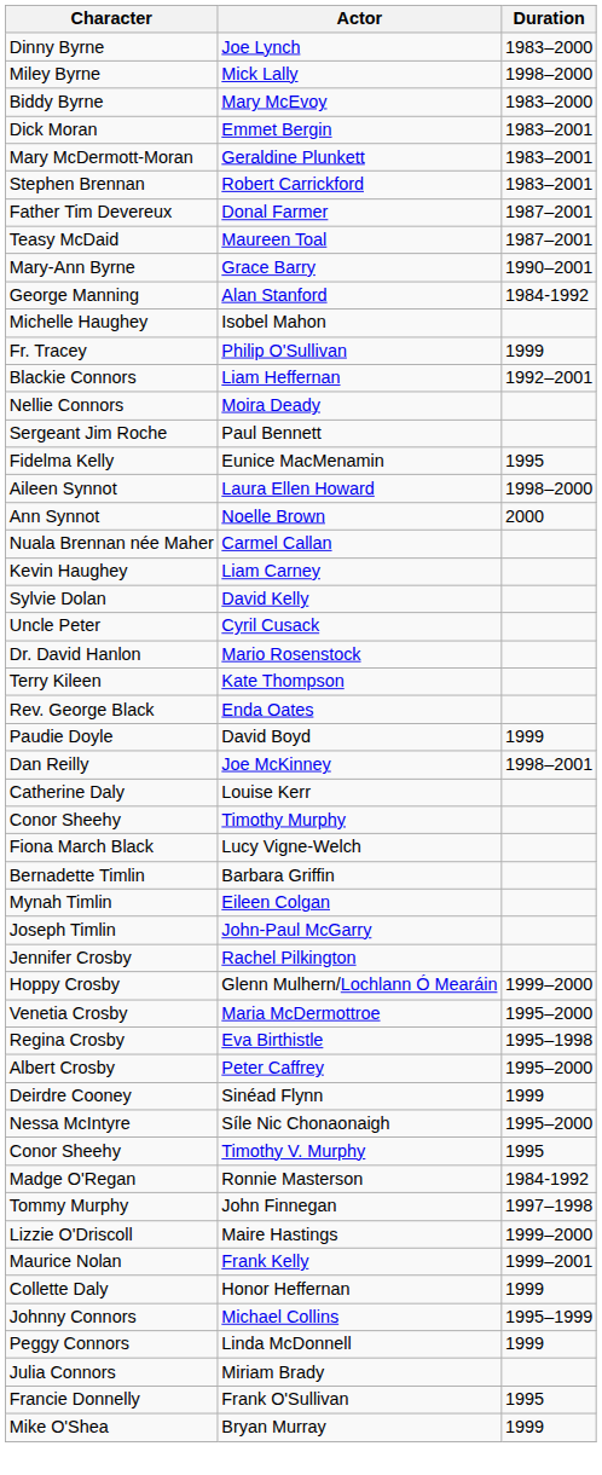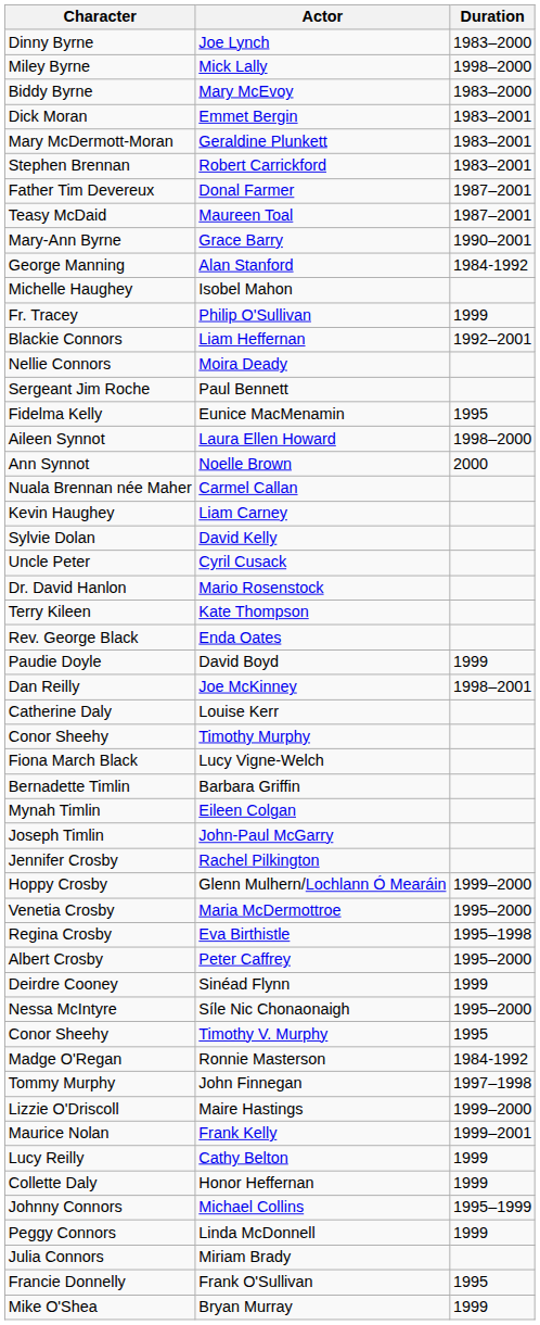+ row: Lucy Reilly | Cathy Belton | 1999
